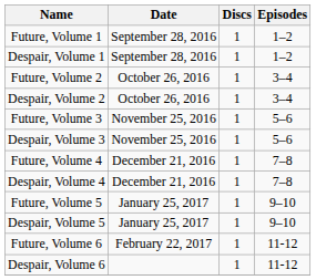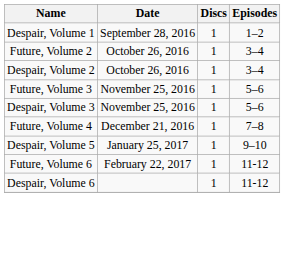- row: Future, Volume 1 | September 28, 2016 | 1 | 1–2
- row: Despair, Volume 4 | December 21, 2016 | 1 | 7–8
- row: Future, Volume 5 | January 25, 2017 | 1 | 9–10
